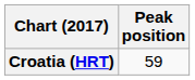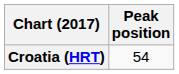Croatia (HRT) | Peak position: 59 -> 54
